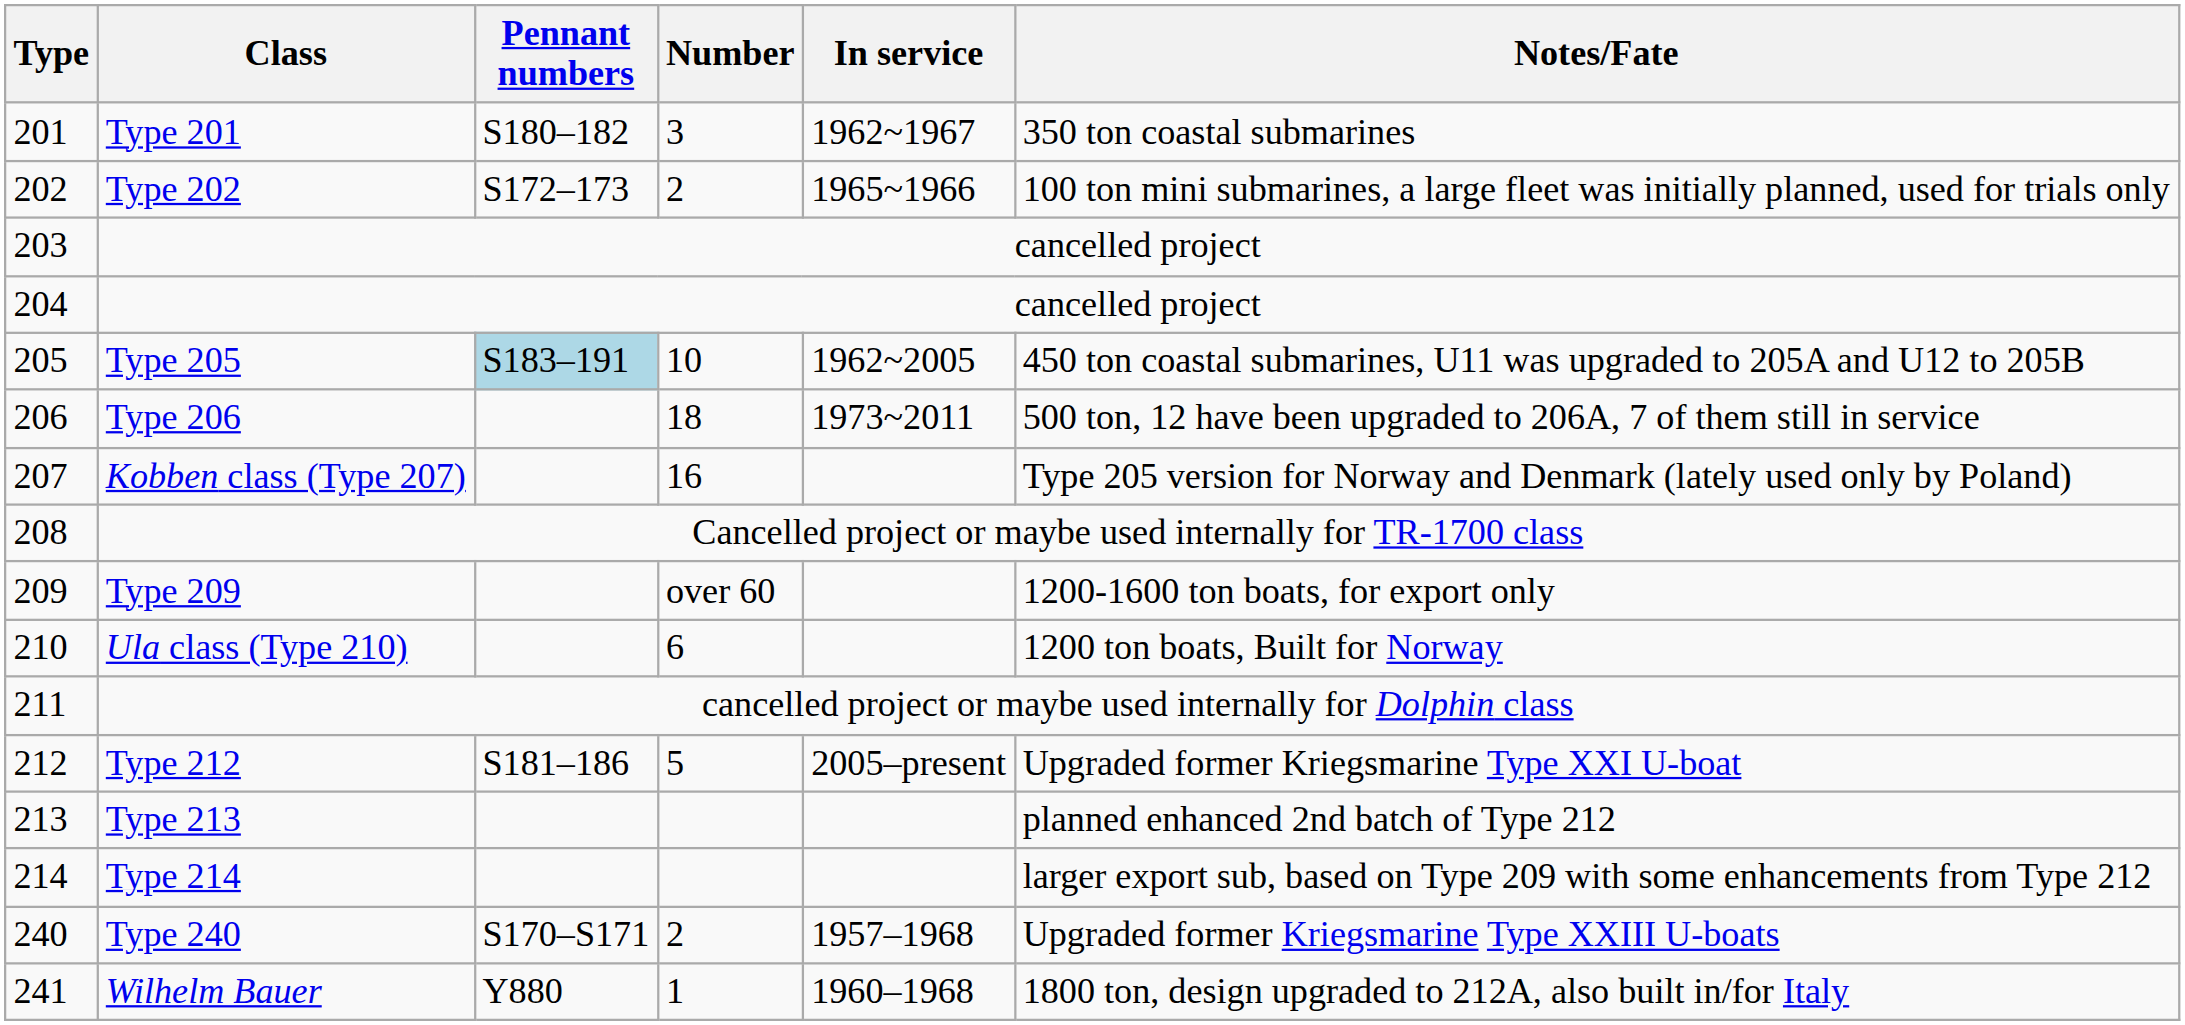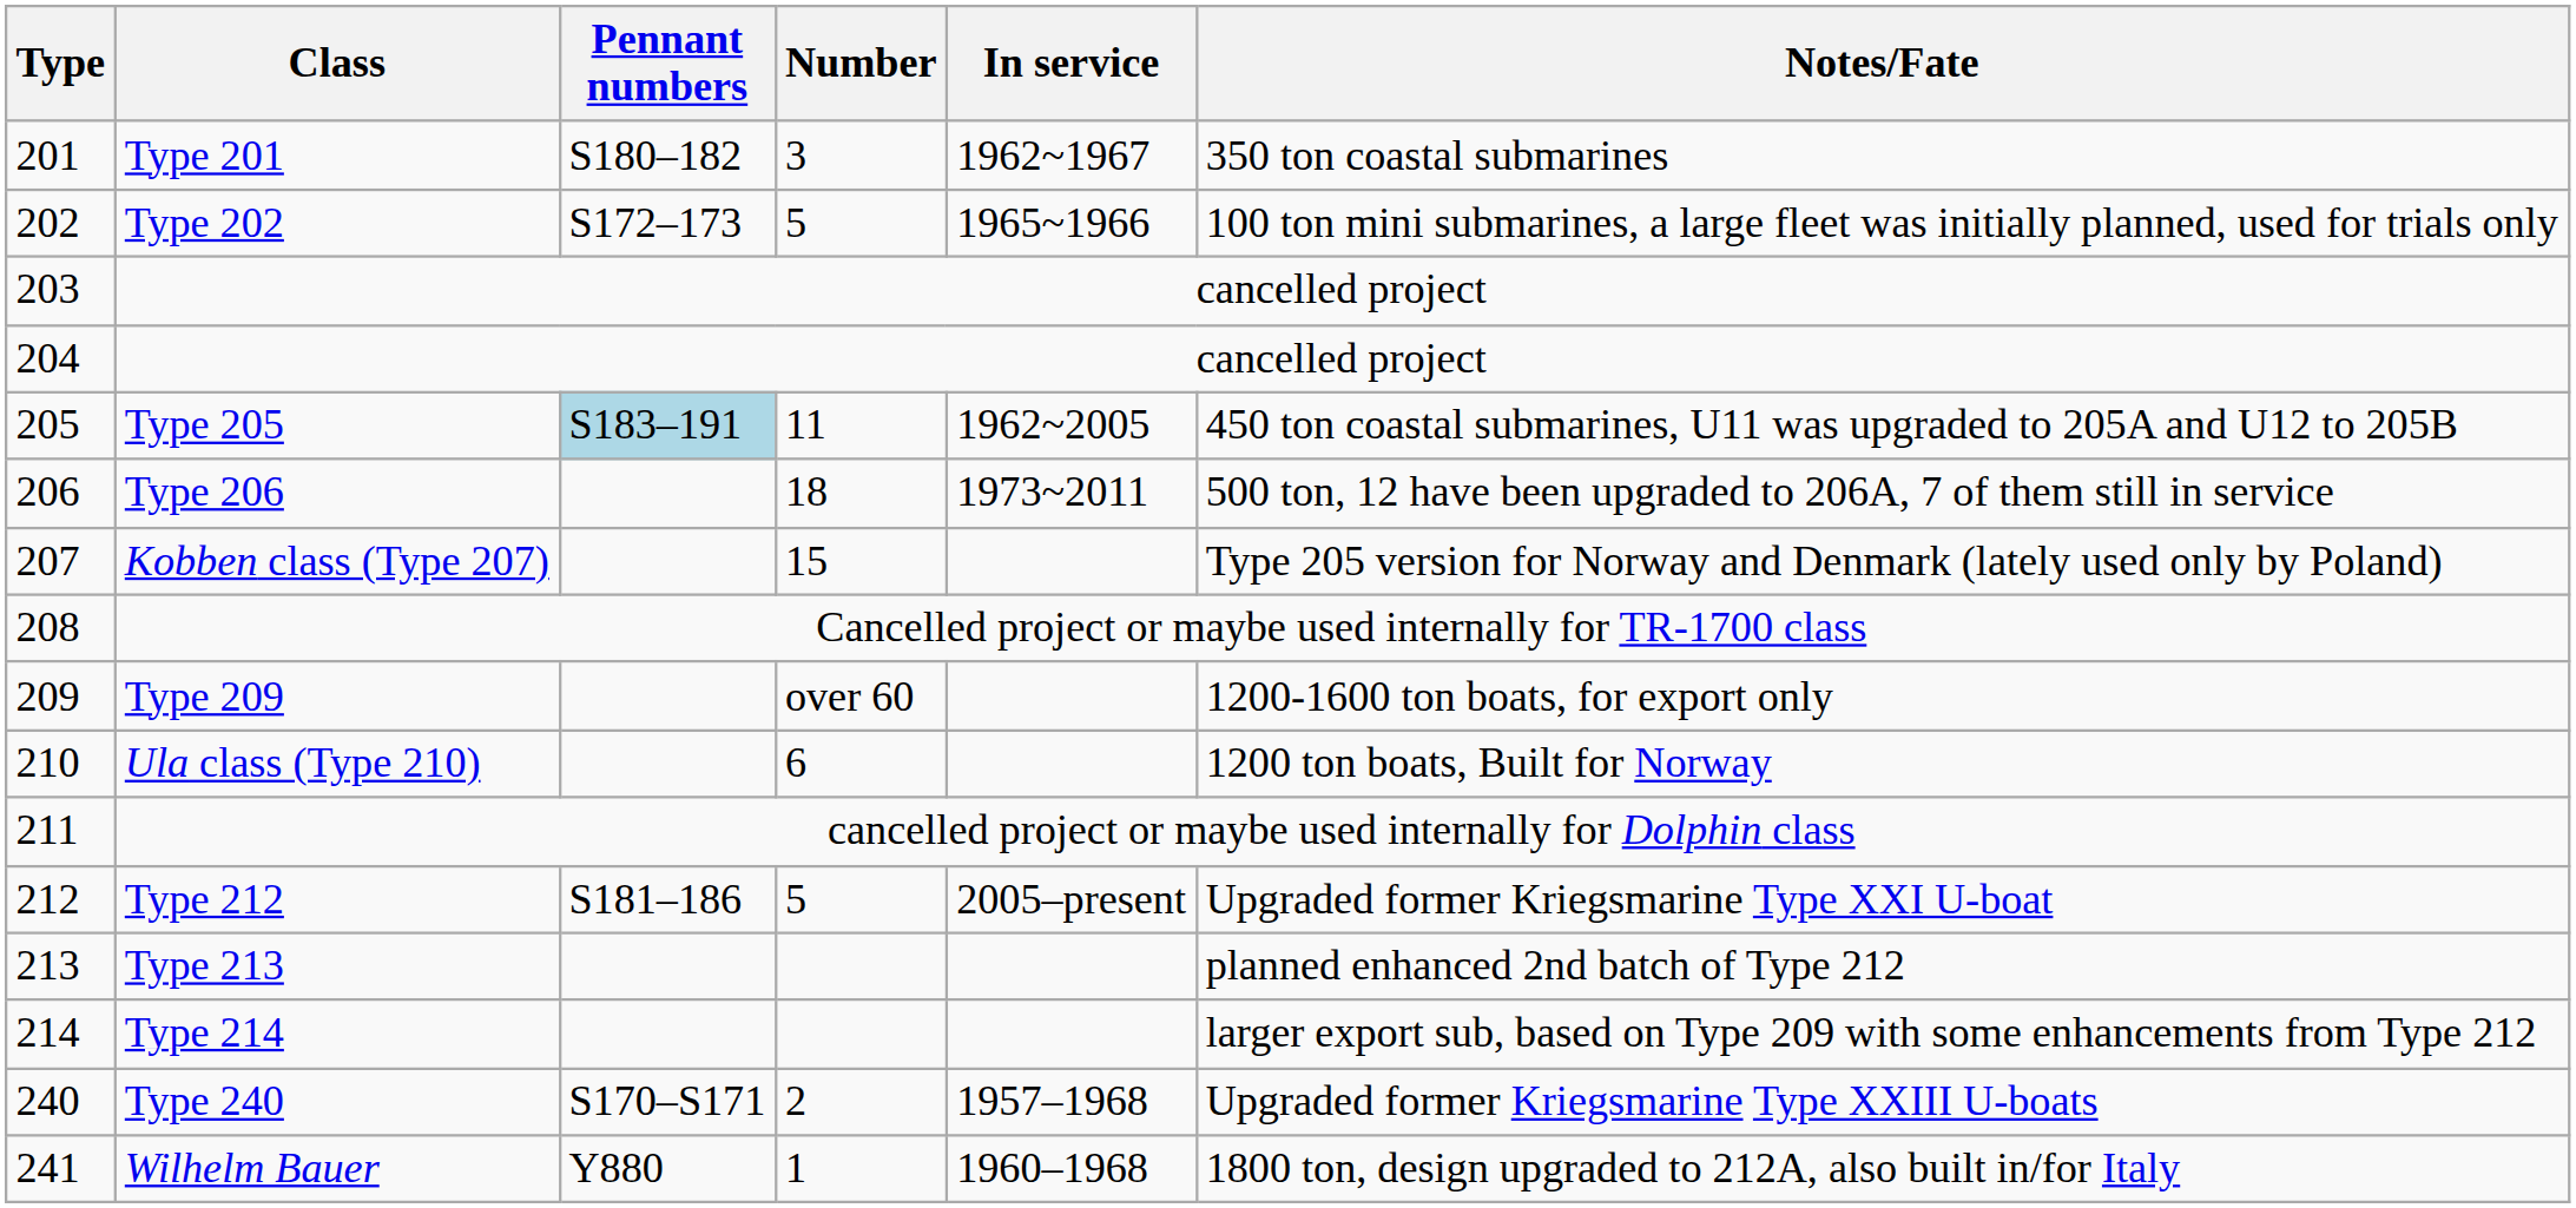Type 202 | Number: 2 -> 5
Type 205 | Number: 10 -> 11
Kobben class (Type 207) | Number: 16 -> 15
